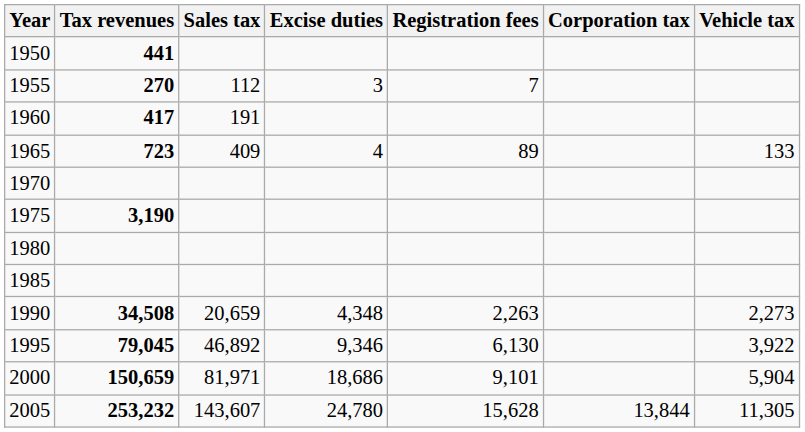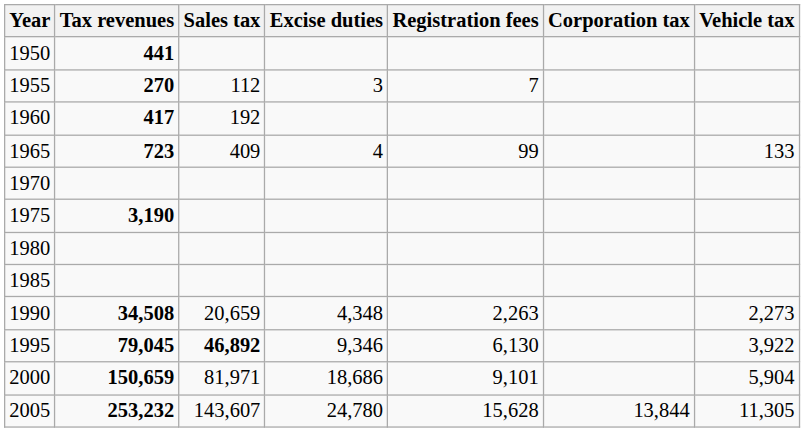1960 | Sales tax: 191 -> 192
1965 | Registration fees: 89 -> 99
1995 | Sales tax: normal -> bold
